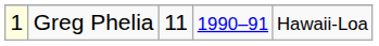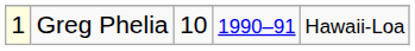Greg Phelia | column 3: 11 -> 10
